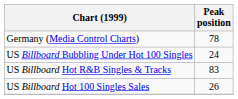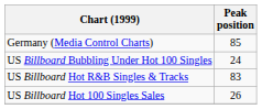Germany (Media Control Charts) | Peak position: 78 -> 85
